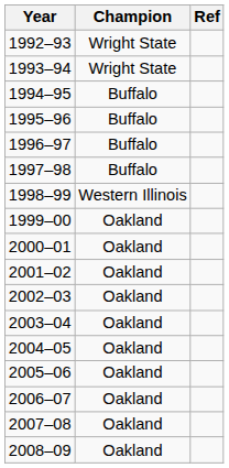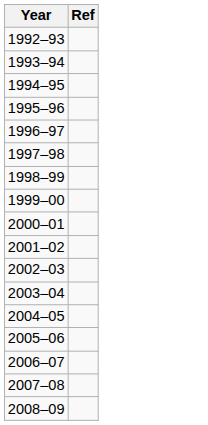- column: Champion | Wright State | Wright State | Buffalo | Buffalo | Buffalo | Buffalo | Western Illinois | Oakland | Oakland | Oakland | Oakland | Oakland | Oakland | Oakland | Oakland | Oakland | Oakland
